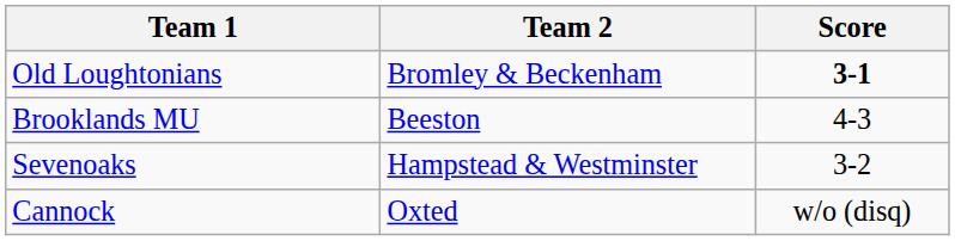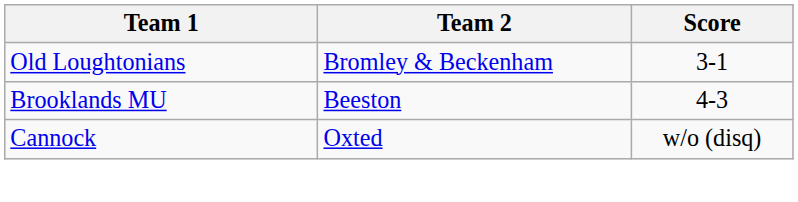Old Loughtonians | Score: bold -> normal
- row: Sevenoaks | Hampstead & Westminster | 3-2
